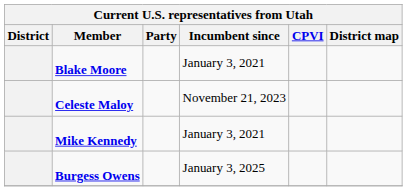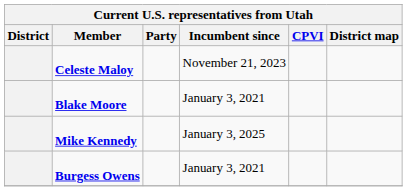rows swapped: Blake Moore <-> Celeste Maloy
Mike Kennedy | Incumbent since: January 3, 2021 -> January 3, 2025
Burgess Owens | Incumbent since: January 3, 2025 -> January 3, 2021
